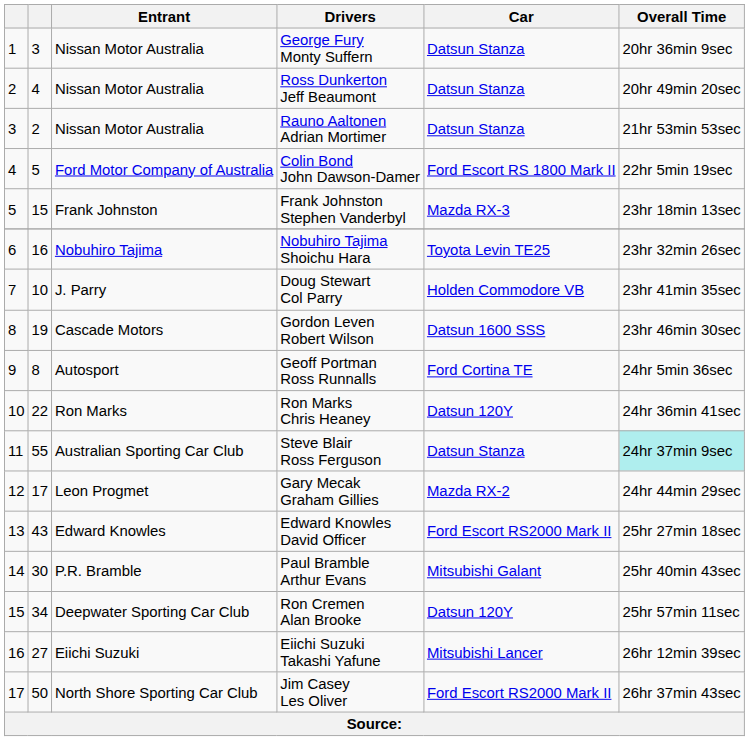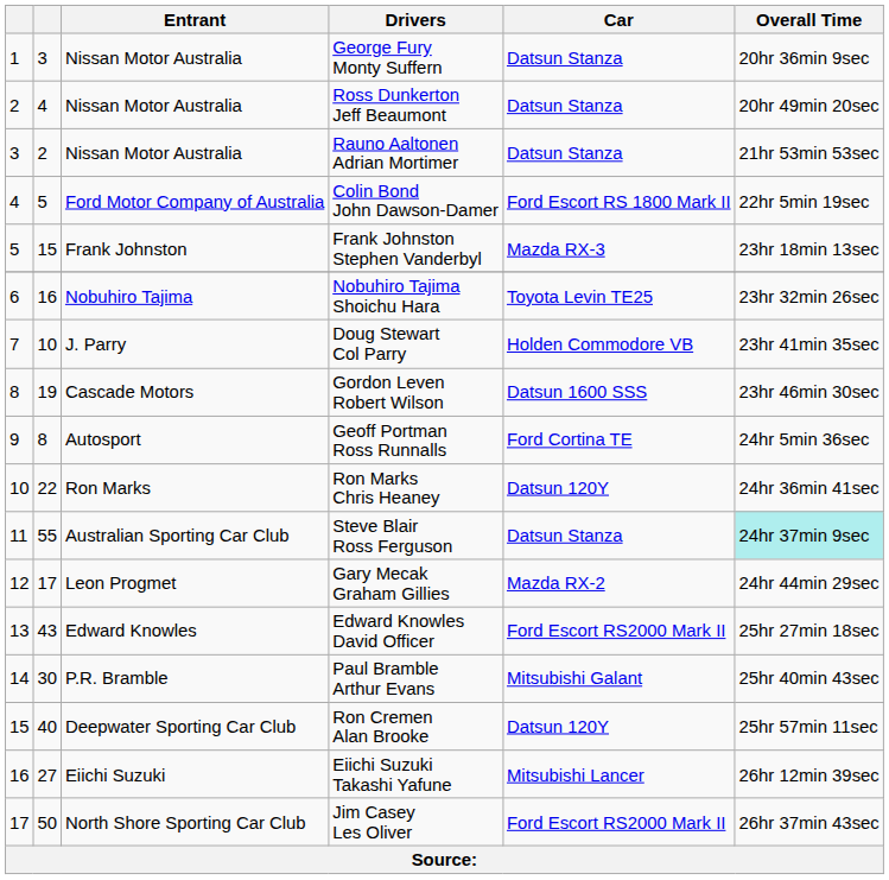Ron Cremen Alan Brooke | column 2: 34 -> 40
